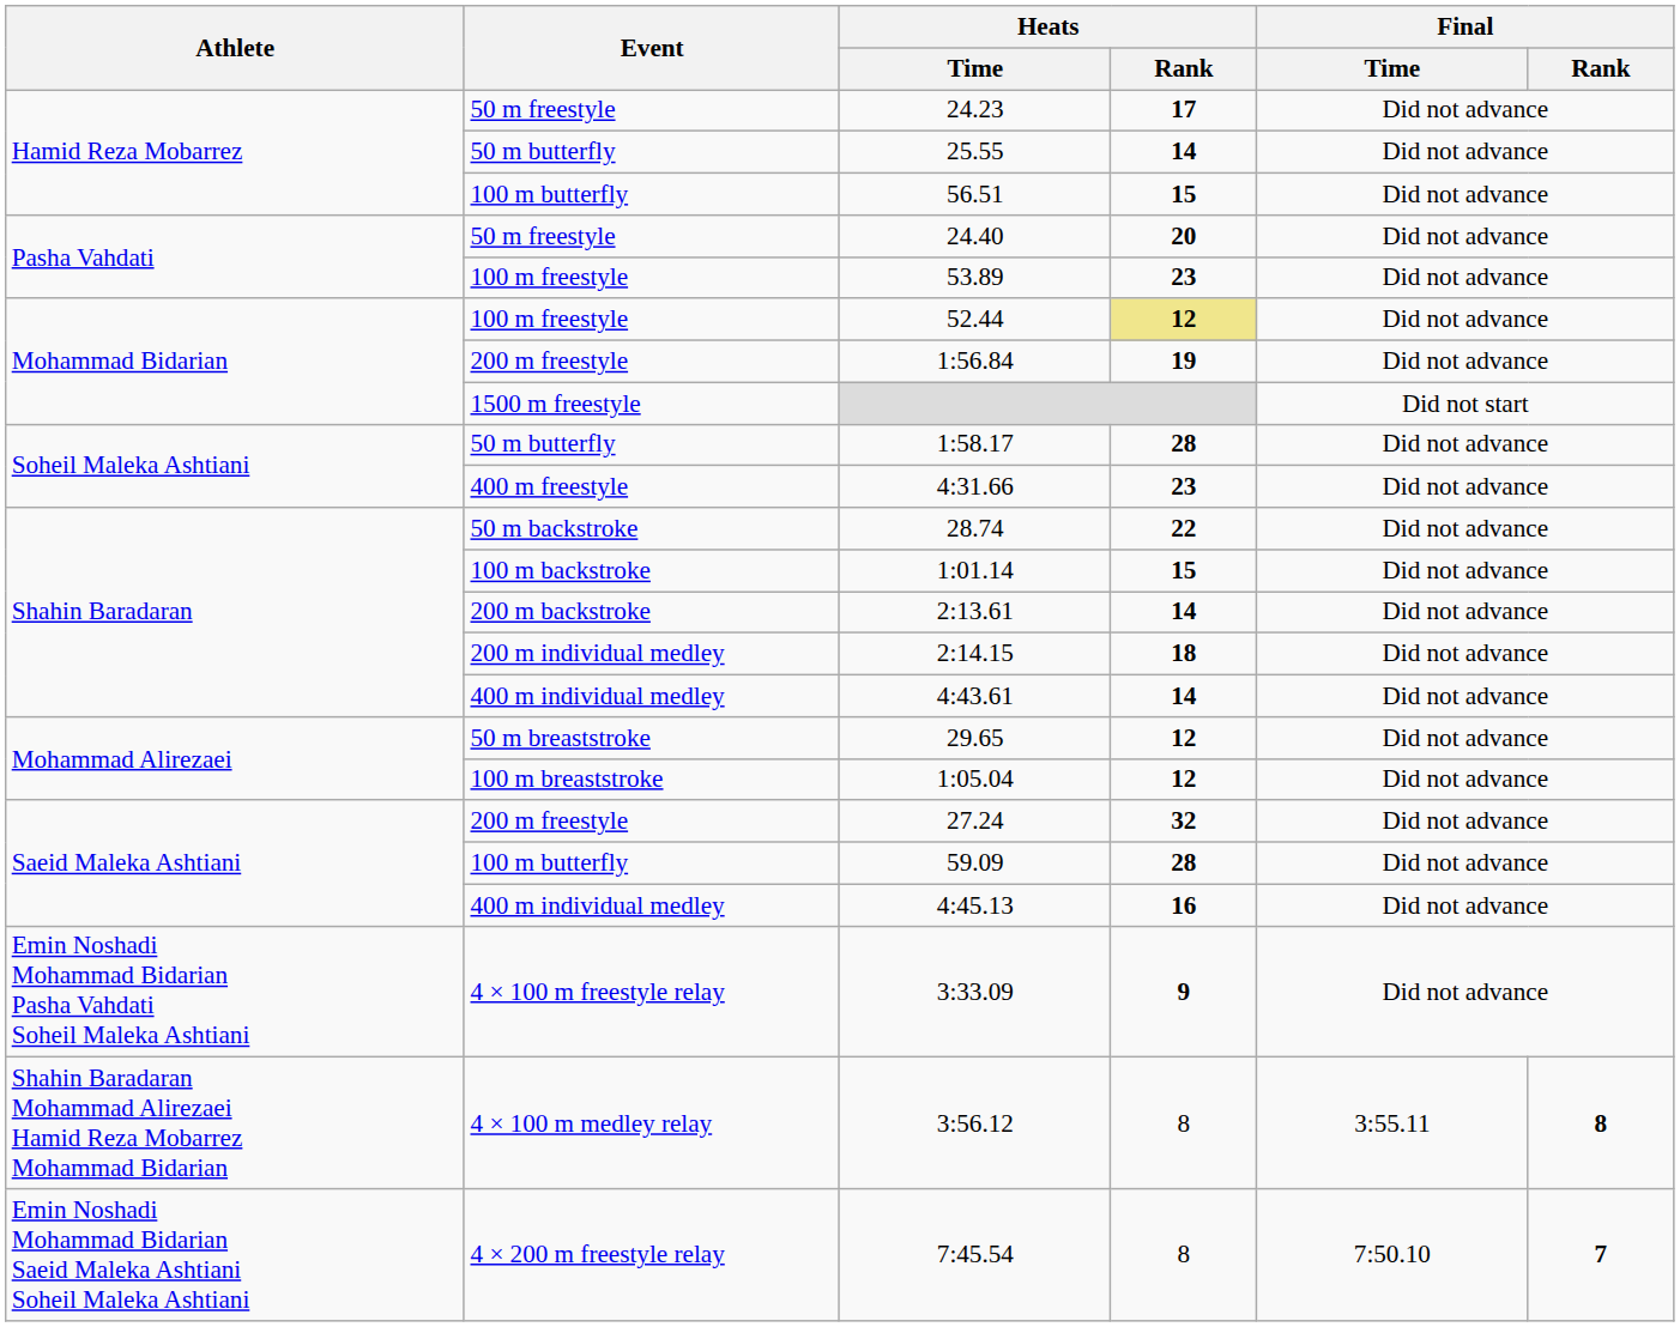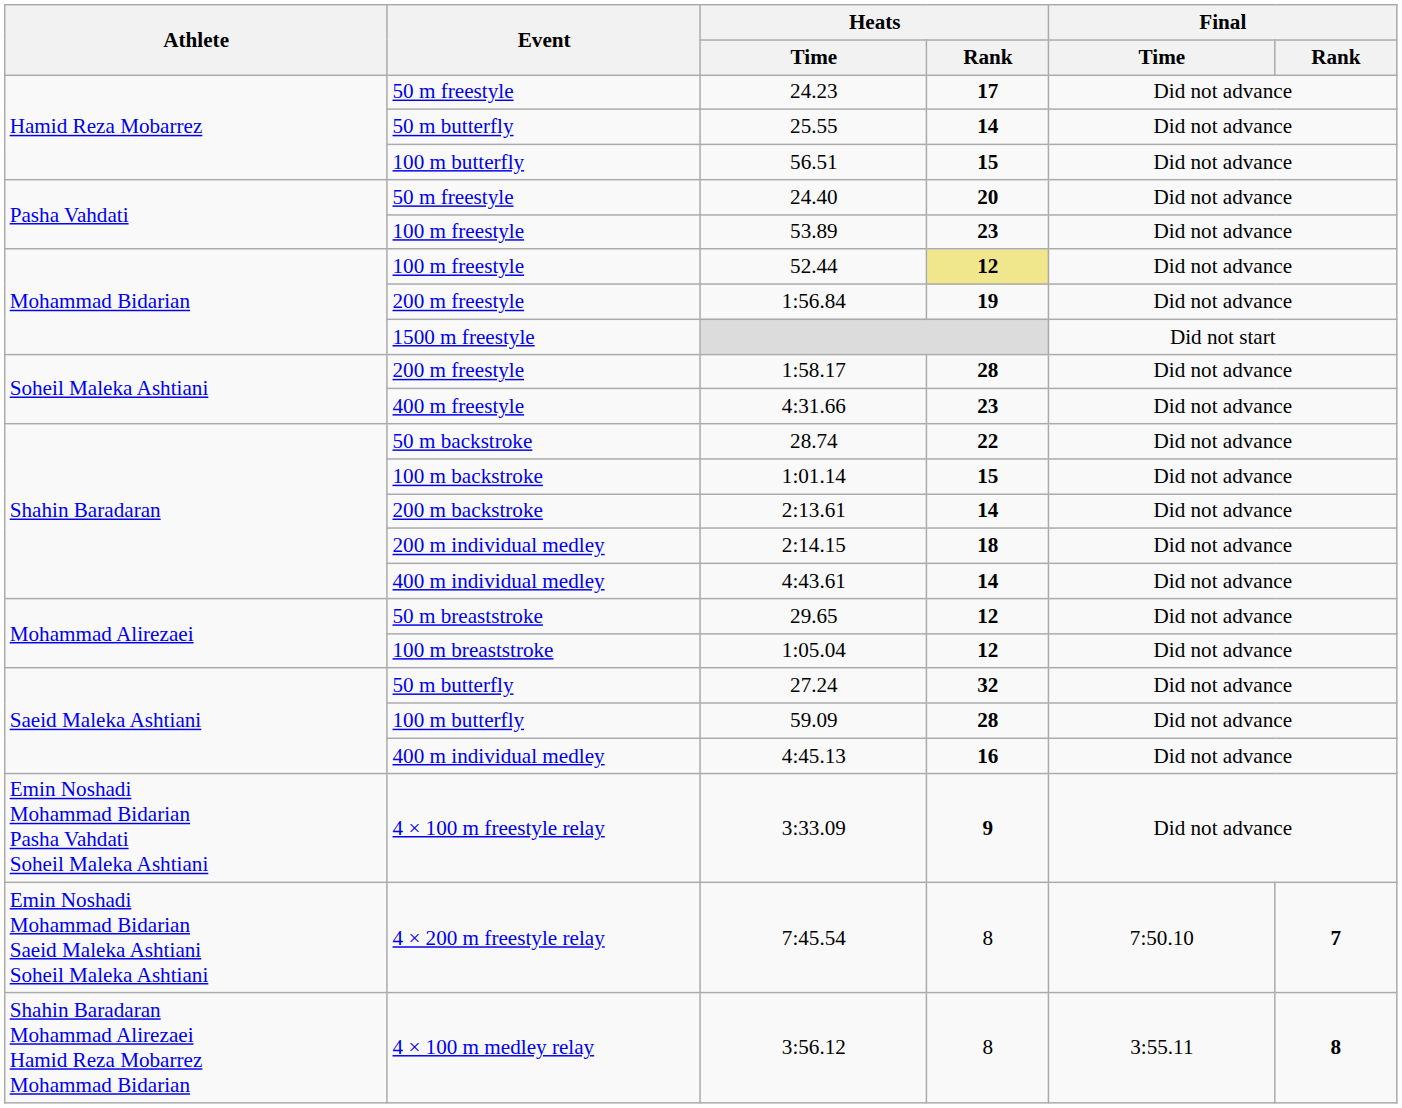1:58.17 | Event: 50 m butterfly -> 200 m freestyle
27.24 | Event: 200 m freestyle -> 50 m butterfly
rows swapped: 7:45.54 <-> 3:56.12
